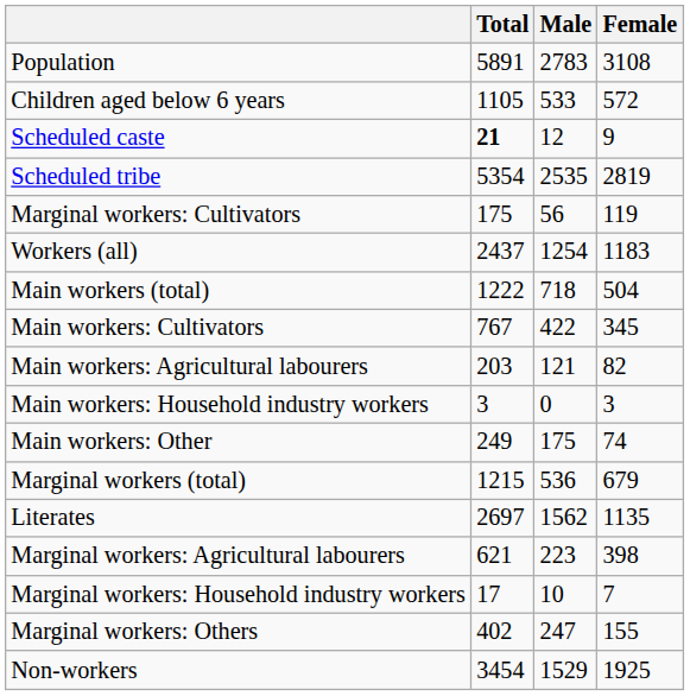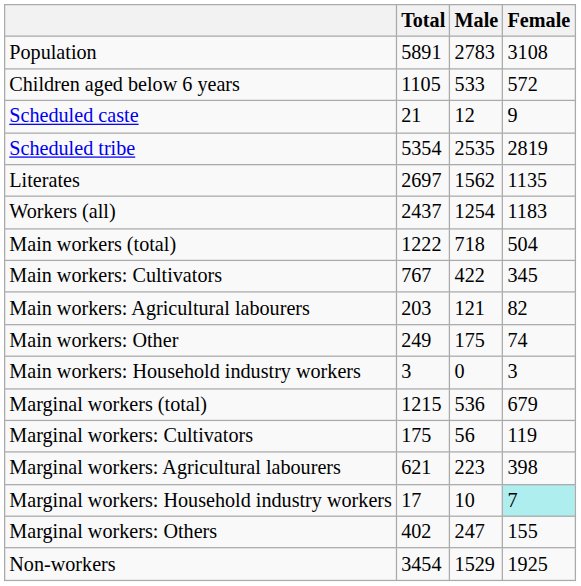Scheduled caste | Total: bold -> normal
rows swapped: Literates <-> Marginal workers: Cultivators
rows swapped: Main workers: Household industry workers <-> Main workers: Other
Marginal workers: Household industry workers | Female: no background -> paleturquoise background
